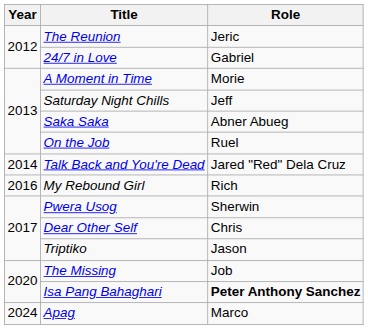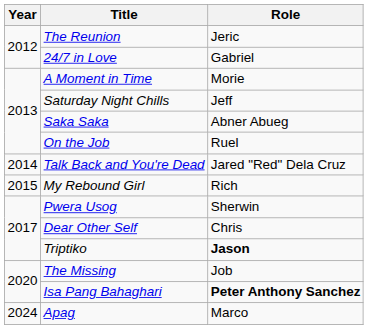My Rebound Girl | Year: 2016 -> 2015
Triptiko | Role: normal -> bold
